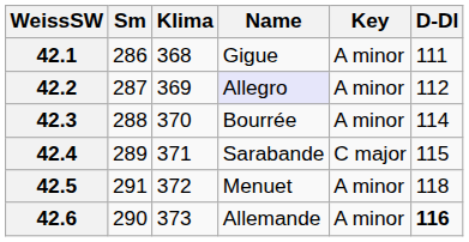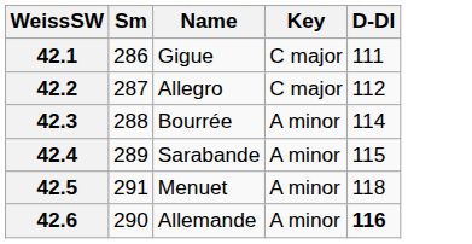- column: Klima | 368 | 369 | 370 | 371 | 372 | 373
42.1 | Key: A minor -> C major
42.2 | Name: lavender background -> no background
42.2 | Key: A minor -> C major
42.4 | Key: C major -> A minor
